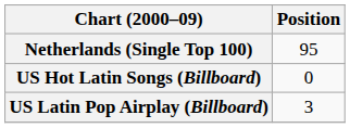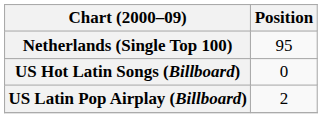US Latin Pop Airplay (Billboard) | Position: 3 -> 2
